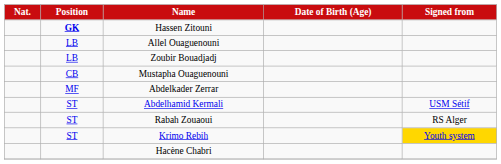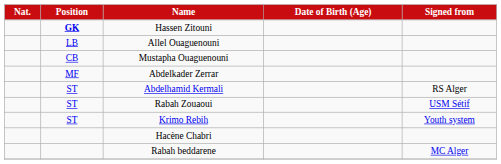- row: LB | Zoubir Bouadjadj
Abdelhamid Kermali | Signed from: USM Sétif -> RS Alger
Rabah Zouaoui | Signed from: RS Alger -> USM Sétif
Krimo Rebih | Signed from: gold background -> no background
+ row: Rabah beddarene | MC Alger
